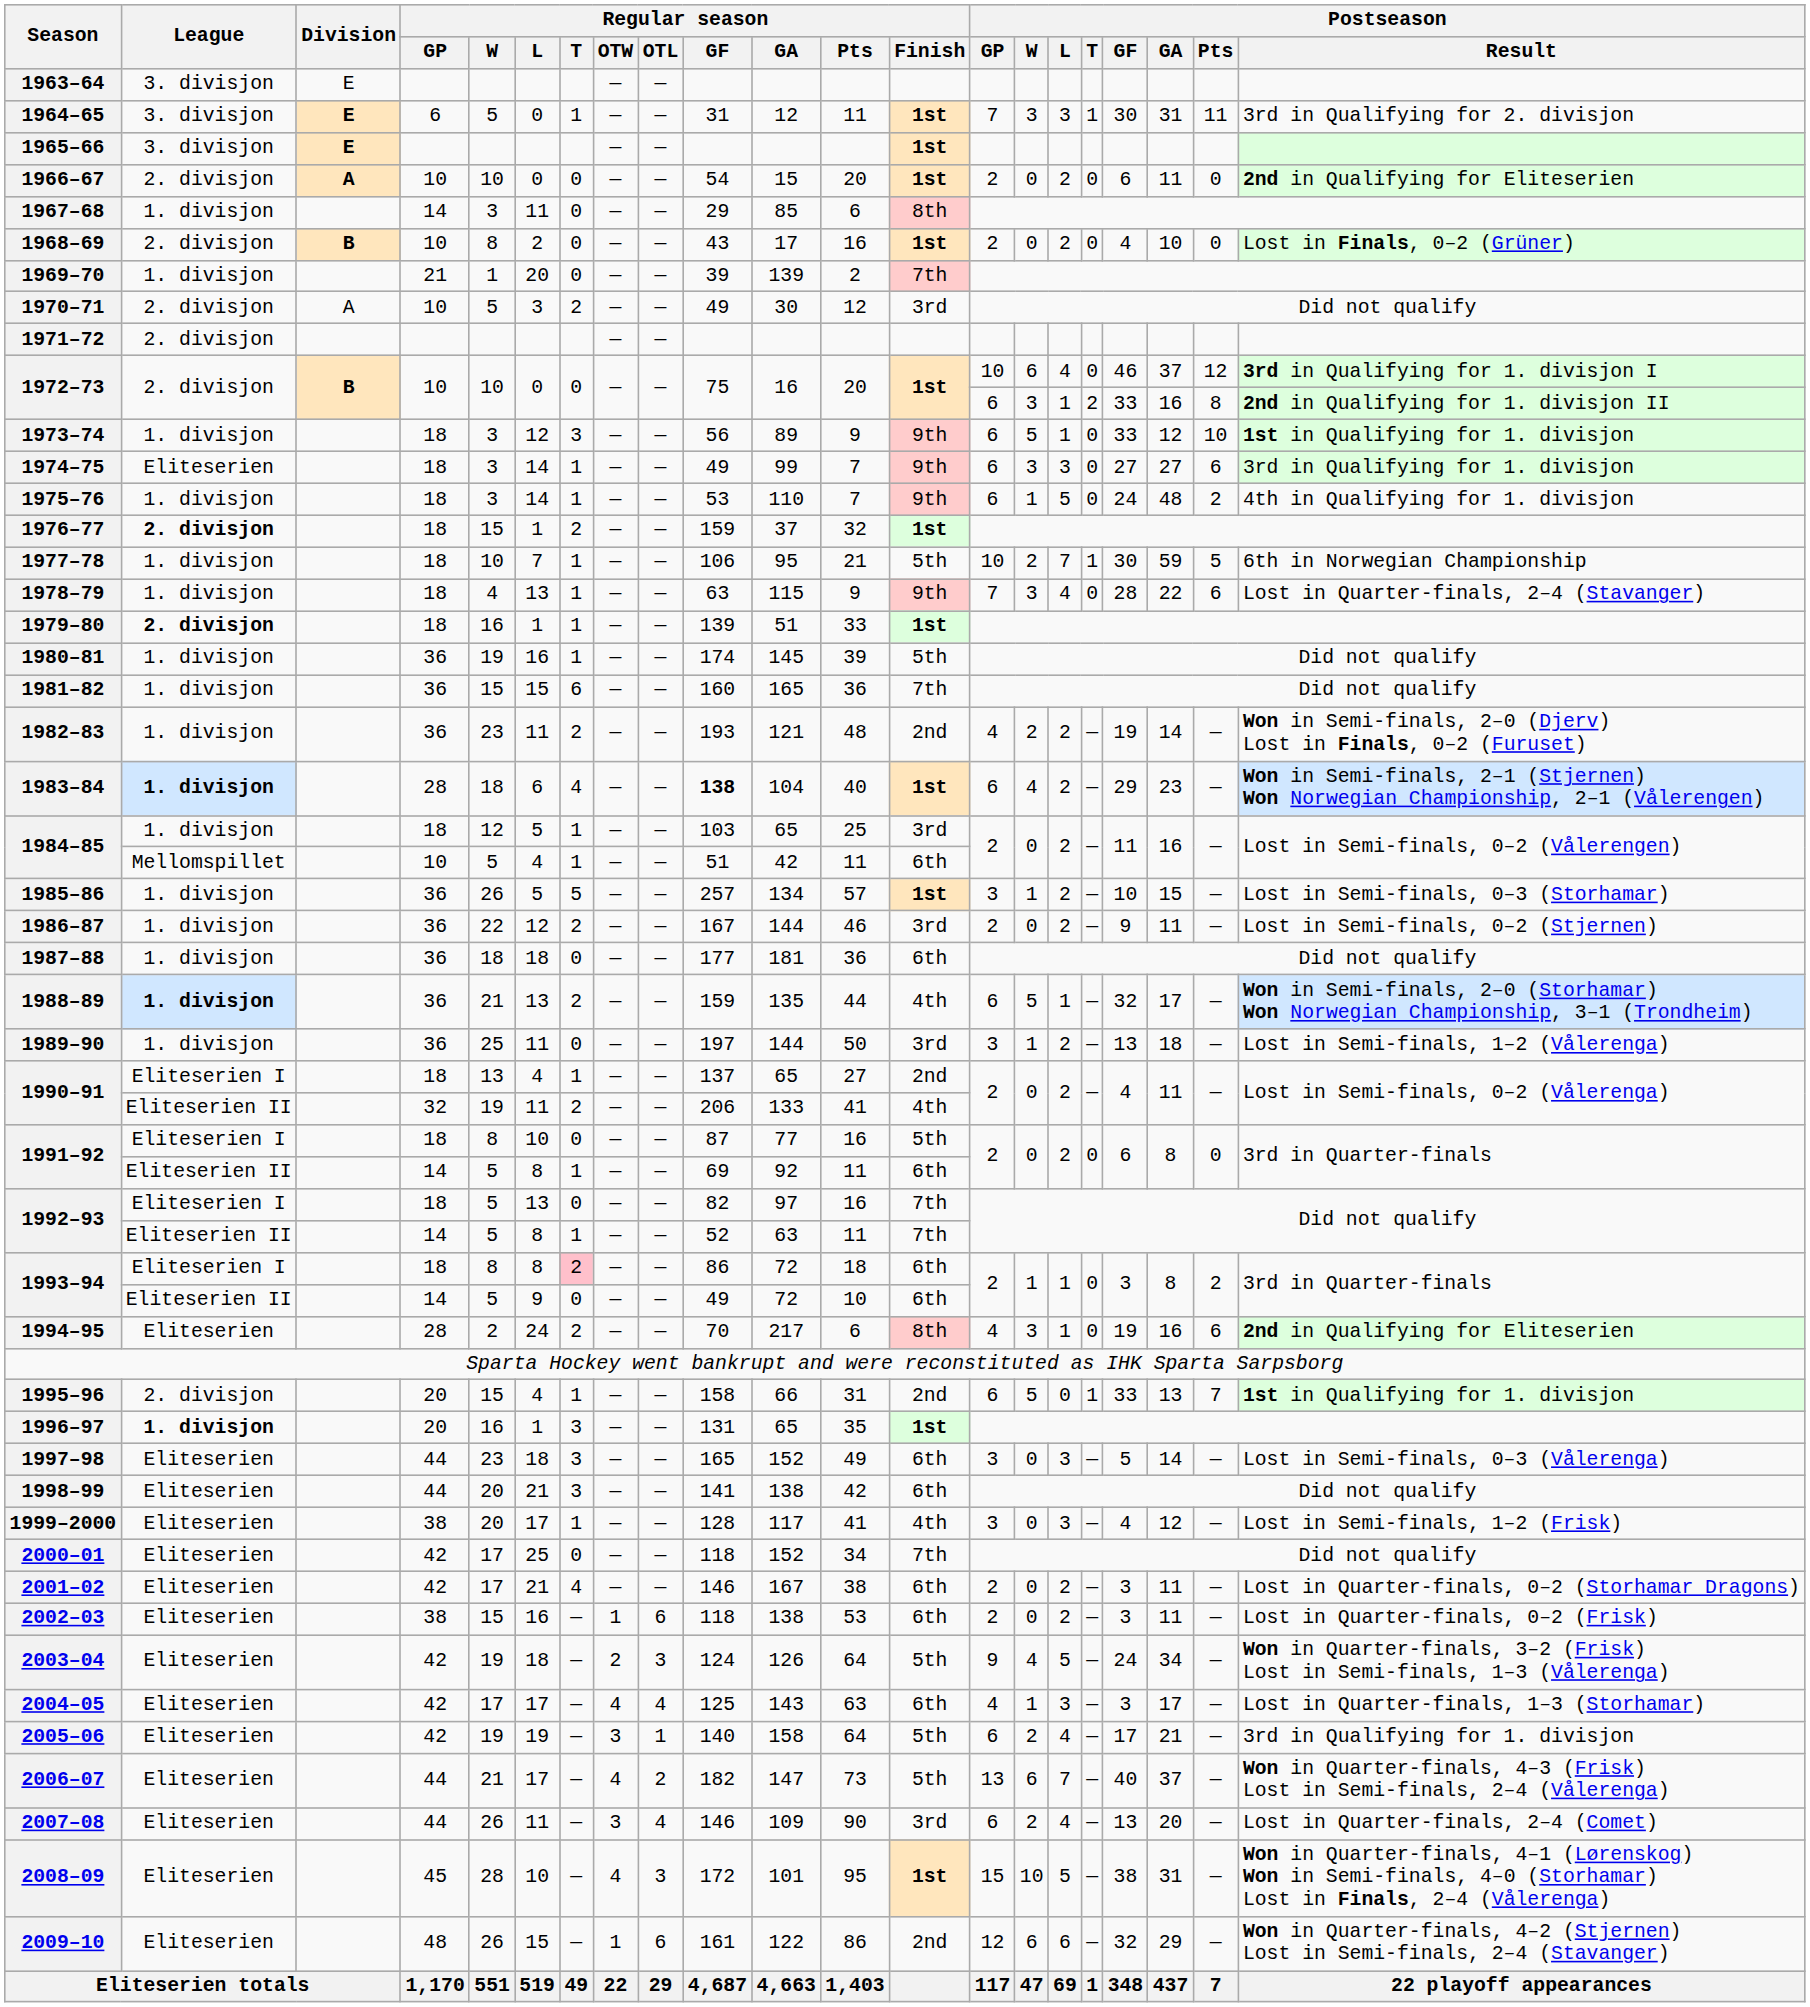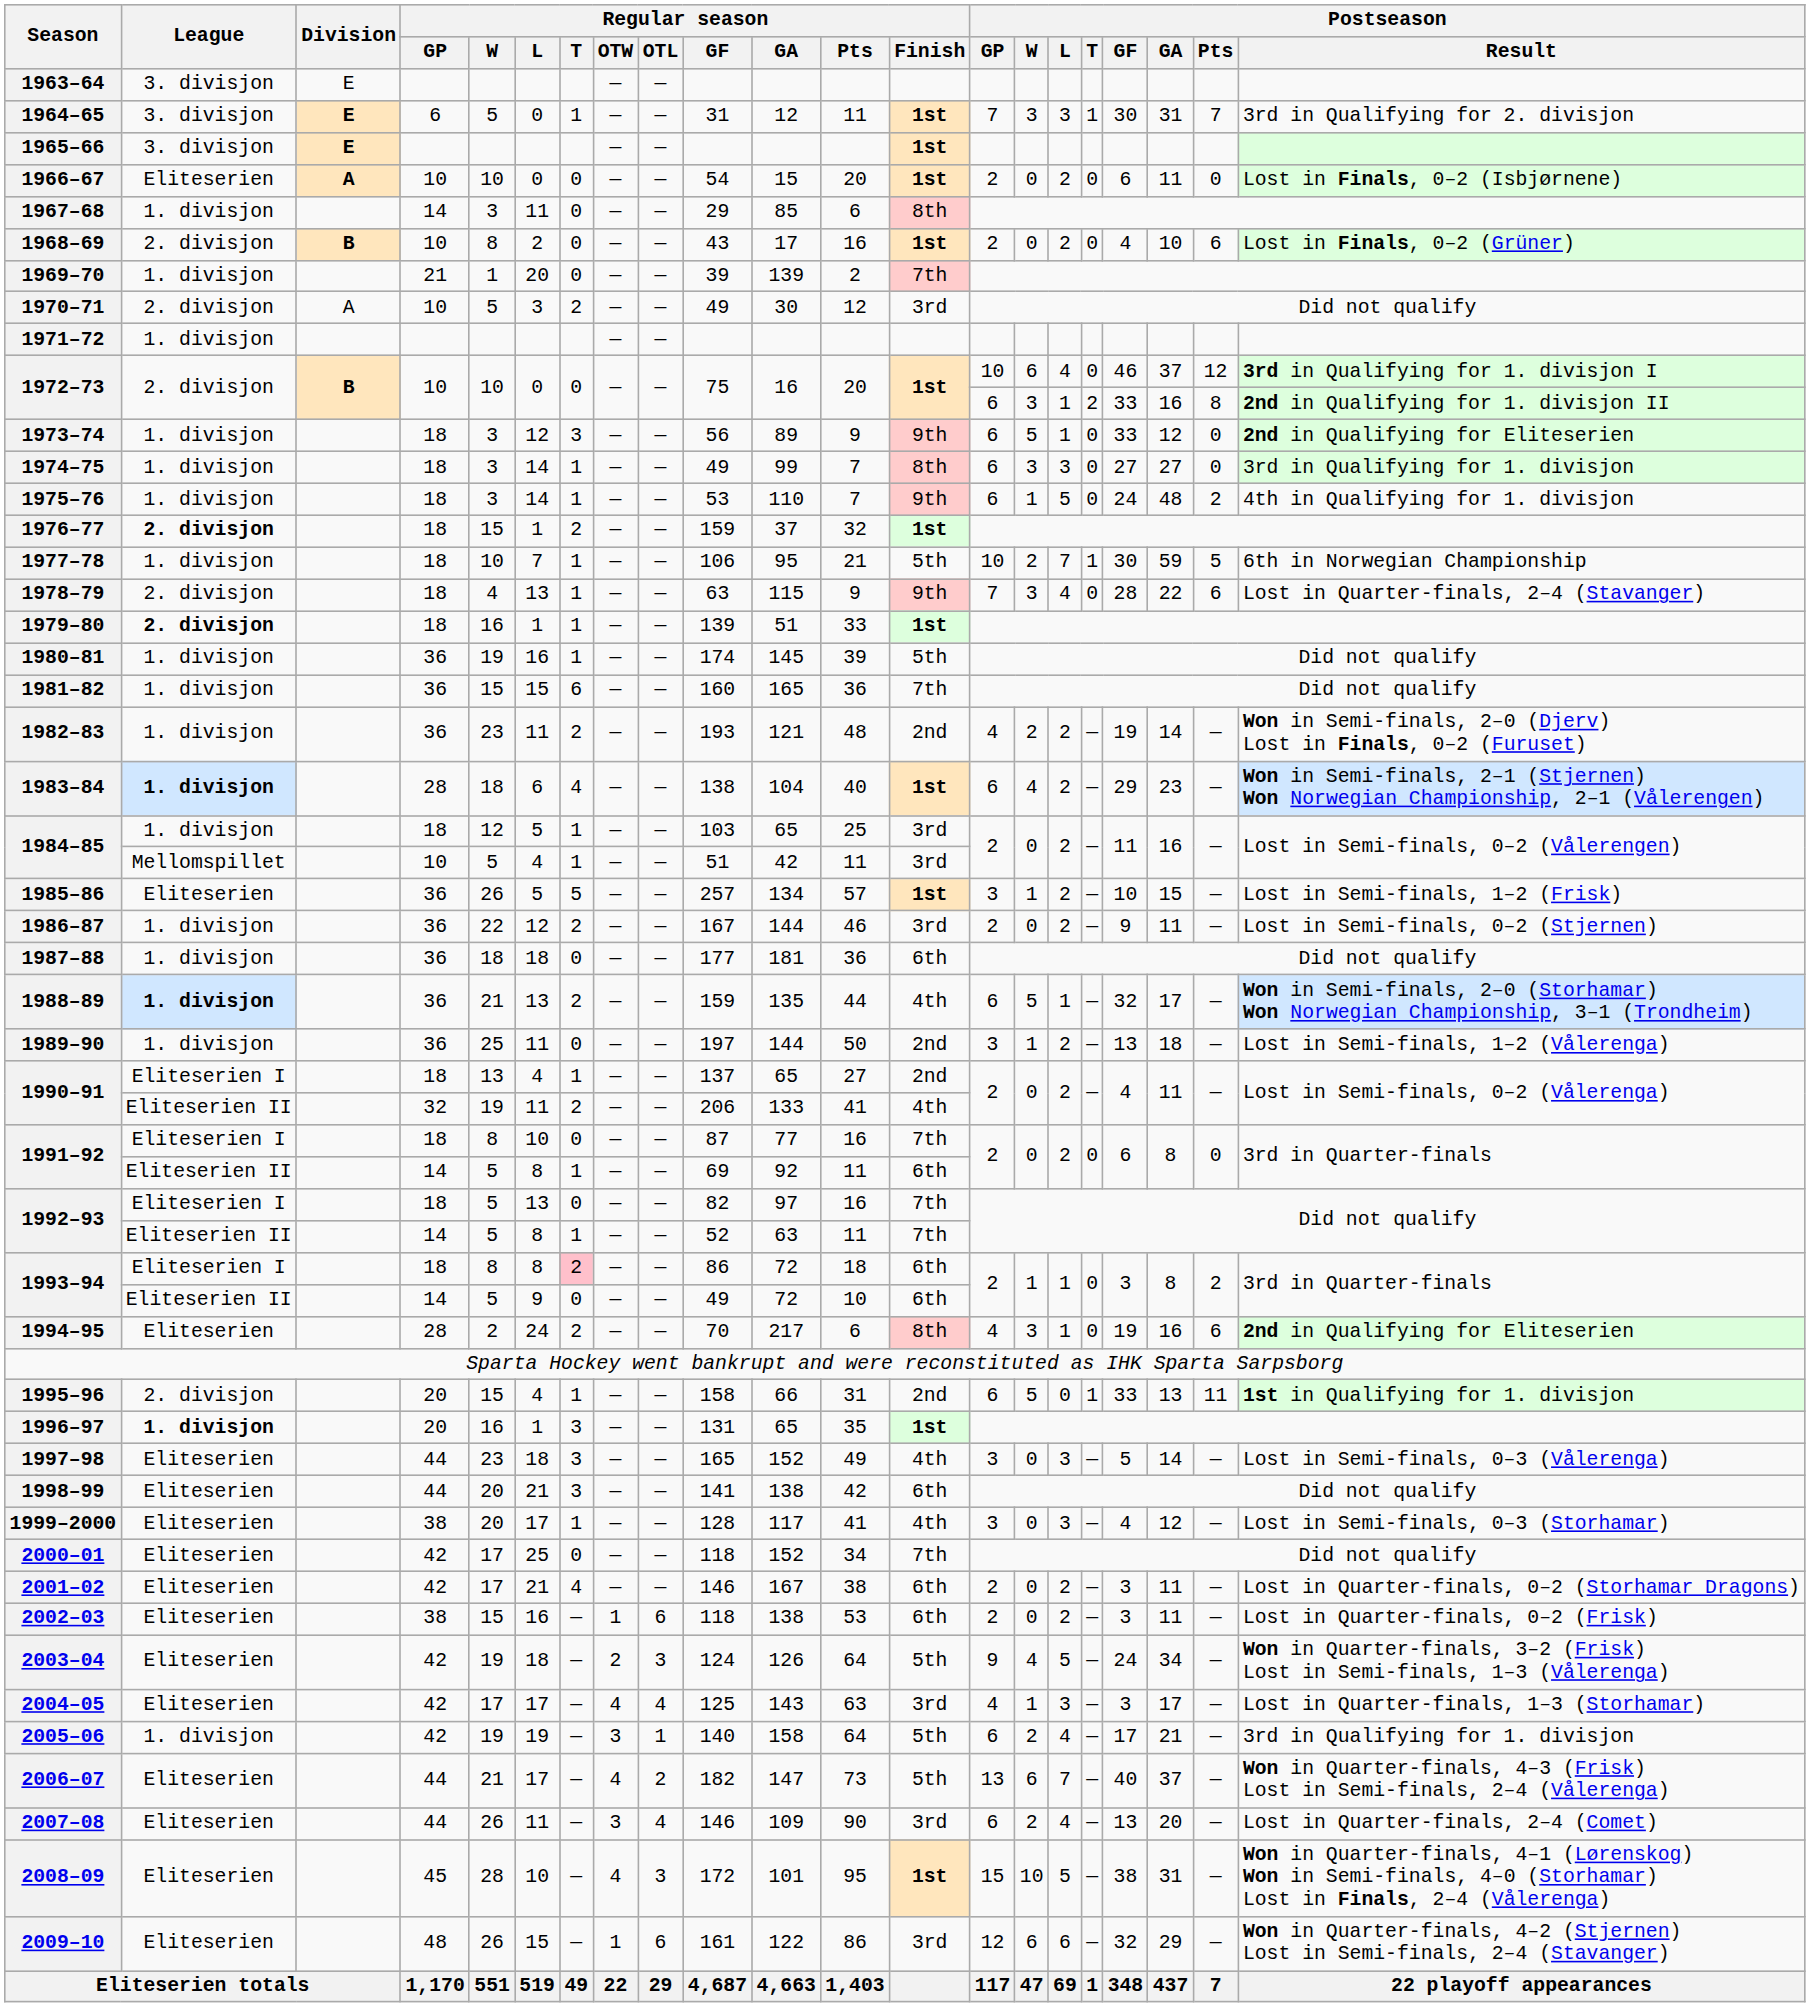1964–65 | Postseason / Pts: 11 -> 7
1966–67 | League: 2. divisjon -> Eliteserien
1966–67 | Postseason / Result: 2nd in Qualifying for Eliteserien -> Lost in Finals, 0–2 (Isbjørnene)
1968–69 | Postseason / Pts: 0 -> 6
1971–72 | League: 2. divisjon -> 1. divisjon
1973–74 | Postseason / Pts: 10 -> 0
1973–74 | Postseason / Result: 1st in Qualifying for 1. divisjon -> 2nd in Qualifying for Eliteserien
1974–75 | League: Eliteserien -> 1. divisjon
1974–75 | Regular season / Finish: 9th -> 8th
1974–75 | Postseason / Pts: 6 -> 0
1978–79 | League: 1. divisjon -> 2. divisjon
1983–84 | Regular season / GF: bold -> normal
1984–85 / 10 | Regular season / Finish: 6th -> 3rd
1985–86 | League: 1. divisjon -> Eliteserien
1985–86 | Postseason / Result: Lost in Semi-finals, 0–3 (Storhamar) -> Lost in Semi-finals, 1–2 (Frisk)
1989–90 | Regular season / Finish: 3rd -> 2nd
1991–92 / 18 | Regular season / Finish: 5th -> 7th
1995–96 | Postseason / Pts: 7 -> 11
1997–98 | Regular season / Finish: 6th -> 4th
1999–2000 | Postseason / Result: Lost in Semi-finals, 1–2 (Frisk) -> Lost in Semi-finals, 0–3 (Storhamar)
2004–05 | Regular season / Finish: 6th -> 3rd
2005–06 | League: Eliteserien -> 1. divisjon
2009–10 | Regular season / Finish: 2nd -> 3rd
